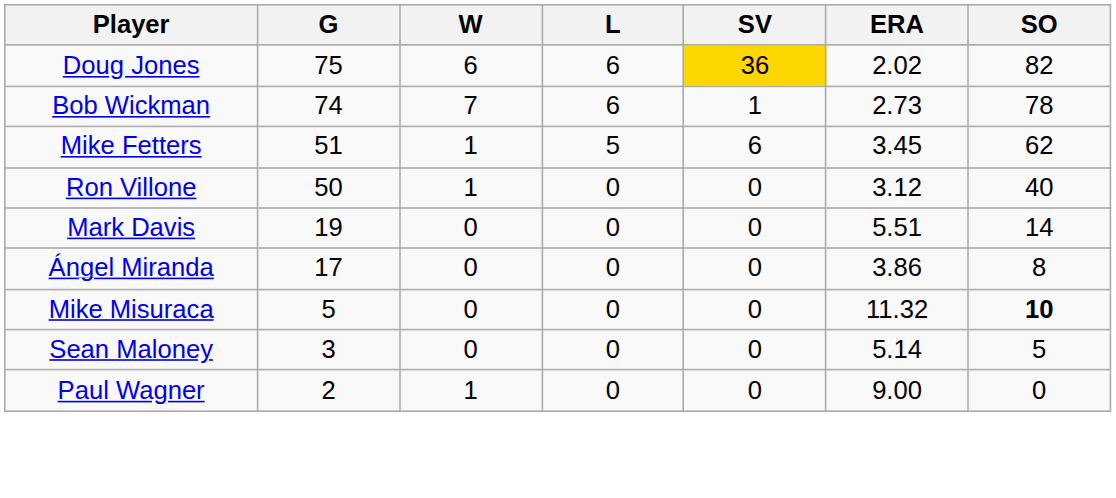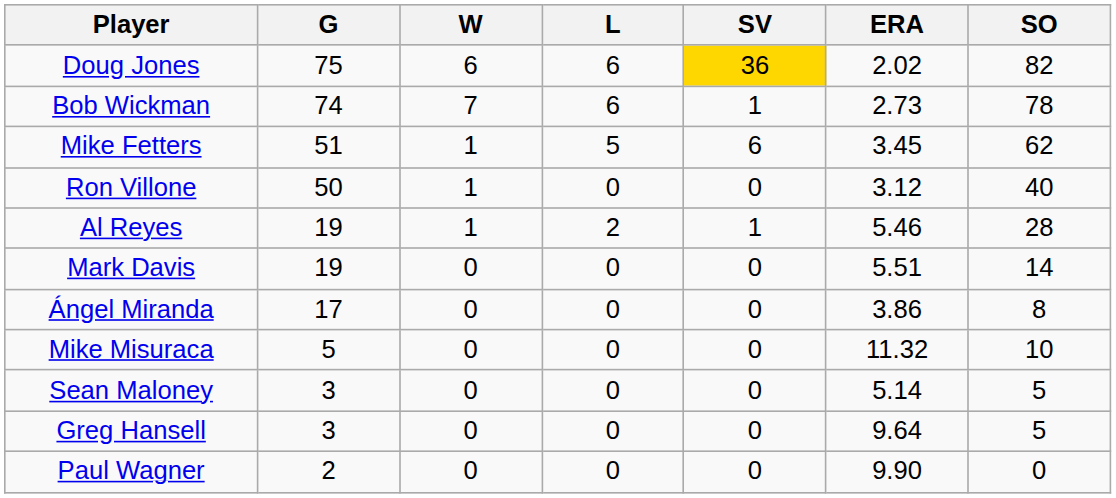+ row: Al Reyes | 19 | 1 | 2 | 1 | 5.46 | 28
Mike Misuraca | SO: bold -> normal
+ row: Greg Hansell | 3 | 0 | 0 | 0 | 9.64 | 5
Paul Wagner | W: 1 -> 0
Paul Wagner | ERA: 9.00 -> 9.90
